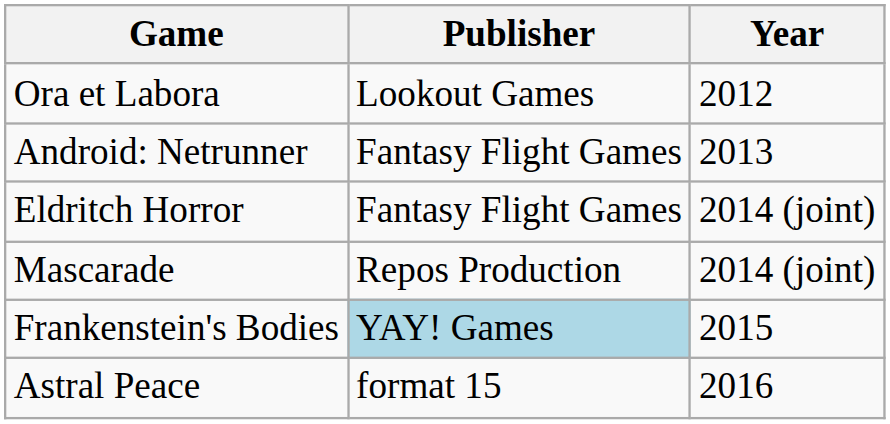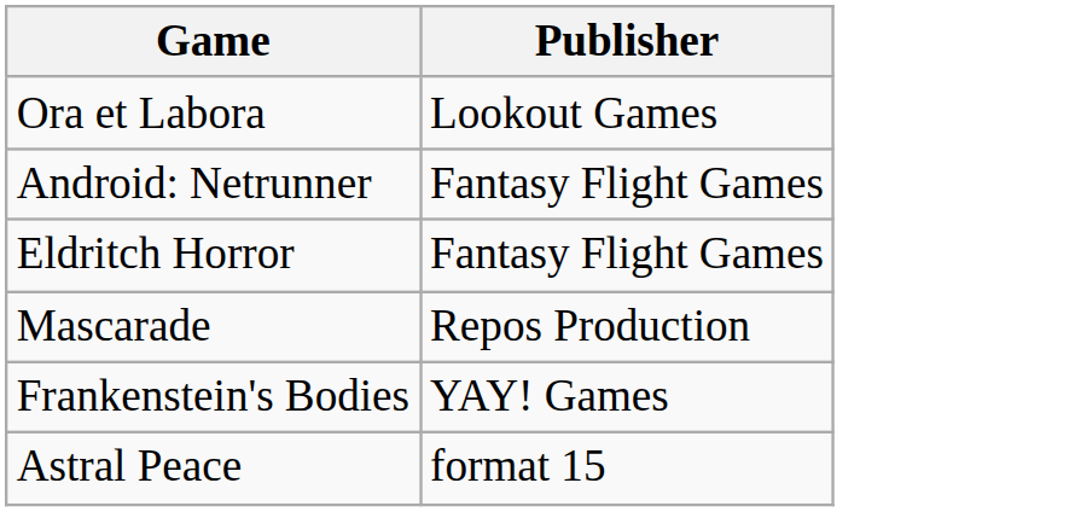- column: Year | 2012 | 2013 | 2014 (joint) | 2014 (joint) | 2015 | 2016
Frankenstein's Bodies | Publisher: lightblue background -> no background
